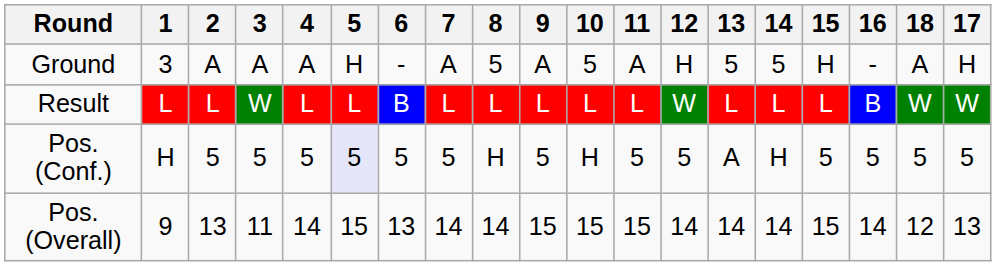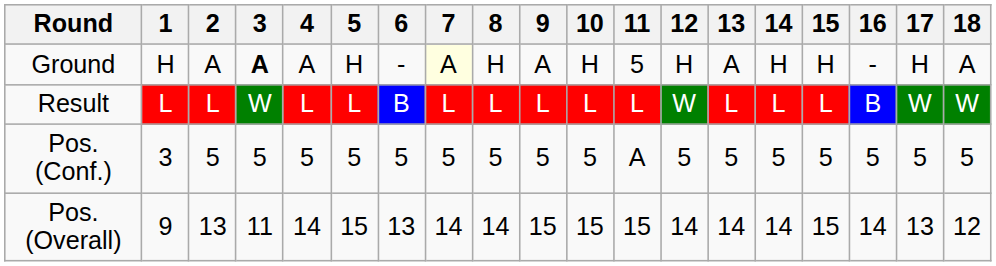columns swapped: 17 <-> 18
Ground | 1: 3 -> H
Ground | 3: normal -> bold
Ground | 7: no background -> lightyellow background
Ground | 8: 5 -> H
Ground | 10: 5 -> H
Ground | 11: A -> 5
Ground | 13: 5 -> A
Ground | 14: 5 -> H
Pos. (Conf.) | 1: H -> 3
Pos. (Conf.) | 5: lavender background -> no background
Pos. (Conf.) | 8: H -> 5
Pos. (Conf.) | 10: H -> 5
Pos. (Conf.) | 11: 5 -> A
Pos. (Conf.) | 13: A -> 5
Pos. (Conf.) | 14: H -> 5
